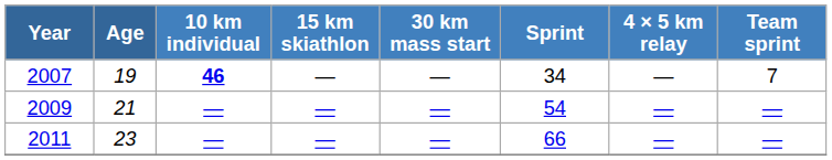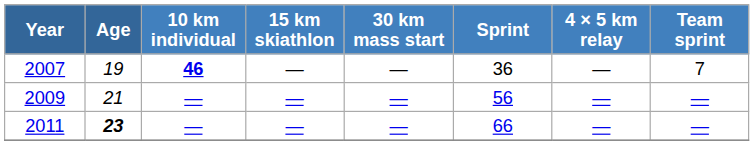2007 | Sprint: 34 -> 36
2009 | Sprint: 54 -> 56
2011 | Age: normal -> bold
